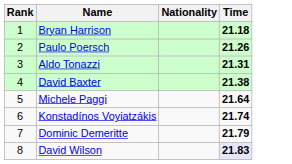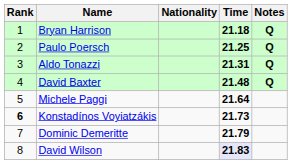+ column: Notes | Q | Q | Q | Q
Paulo Poersch | Time: 21.26 -> 21.25
David Baxter | Time: 21.38 -> 21.48
Konstadínos Voyiatzákis | Rank: normal -> bold
Konstadínos Voyiatzákis | Time: 21.74 -> 21.73
